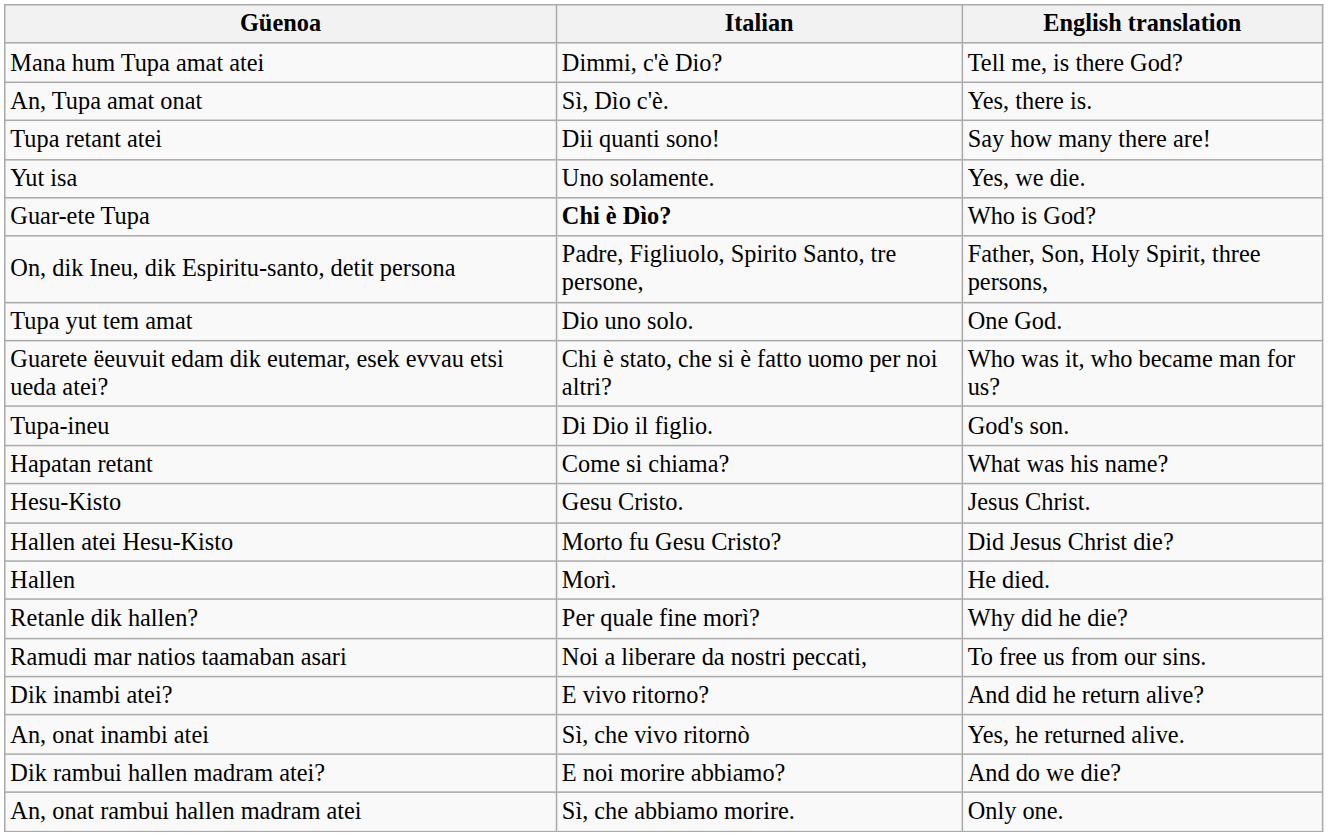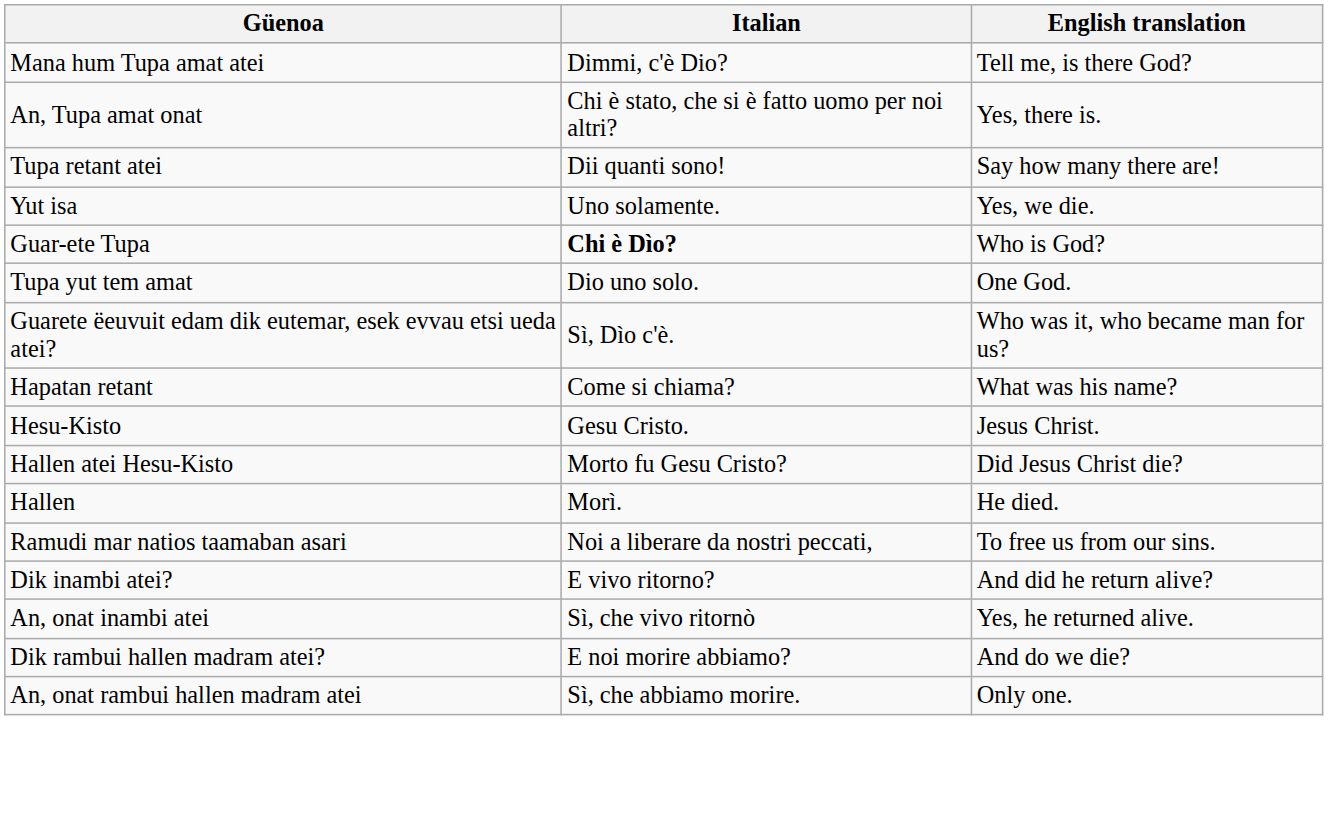An, Tupa amat onat | Italian: Sì, Dìo c'è. -> Chi è stato, che si è fatto uomo per noi altri?
- row: On, dik Ineu, dik Espiritu-santo, detit persona | Padre, Figliuolo, Spirito Santo, tre persone, | Father, Son, Holy Spirit, three persons,
Guarete ëeuvuit edam dik eutemar, esek evvau etsi ueda atei? | Italian: Chi è stato, che si è fatto uomo per noi altri? -> Sì, Dìo c'è.
- row: Tupa-ineu | Di Dio il figlio. | God's son.
- row: Retanle dik hallen? | Per quale fine morì? | Why did he die?
